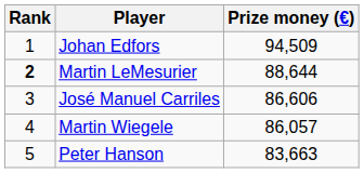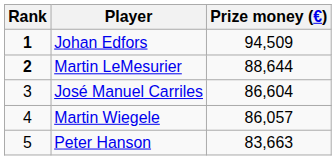Johan Edfors | Rank: normal -> bold
José Manuel Carriles | Prize money (€): 86,606 -> 86,604
